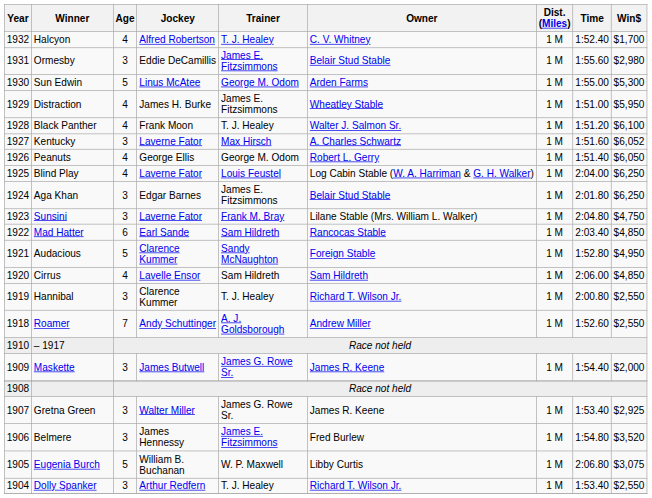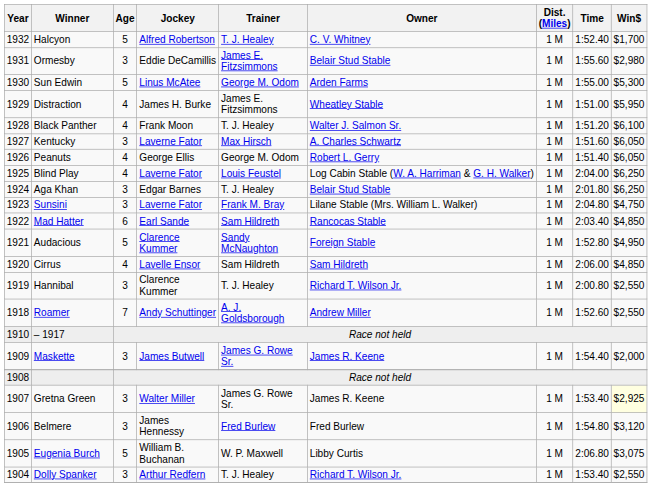Halcyon | Age: 4 -> 5
Kentucky | Win$: $6,052 -> $6,050
Aga Khan | Trainer: James E. Fitzsimmons -> T. J. Healey
Gretna Green | Win$: no background -> lightyellow background
Belmere | Trainer: James E. Fitzsimmons -> Fred Burlew
Belmere | Win$: $3,520 -> $3,120
